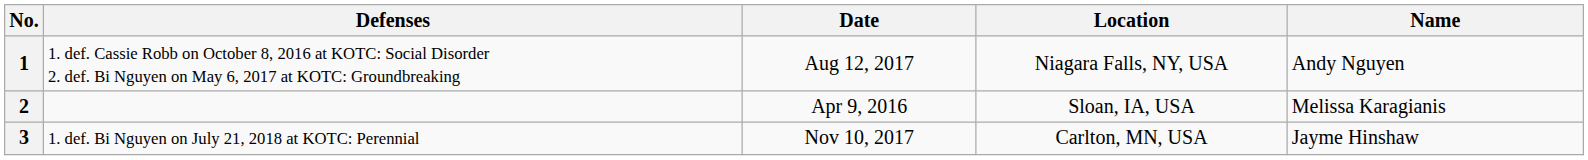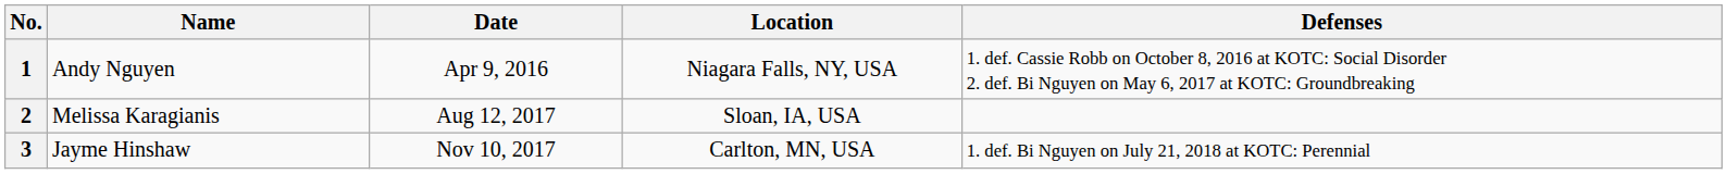columns swapped: Name <-> Defenses
1 | Date: Aug 12, 2017 -> Apr 9, 2016
2 | Date: Apr 9, 2016 -> Aug 12, 2017
